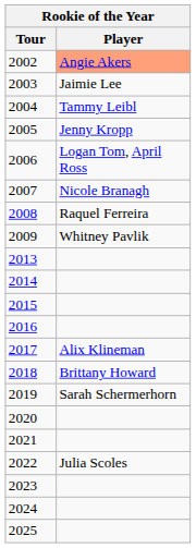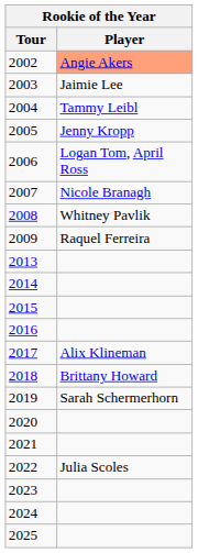2008 | Player: Raquel Ferreira -> Whitney Pavlik
2009 | Player: Whitney Pavlik -> Raquel Ferreira
